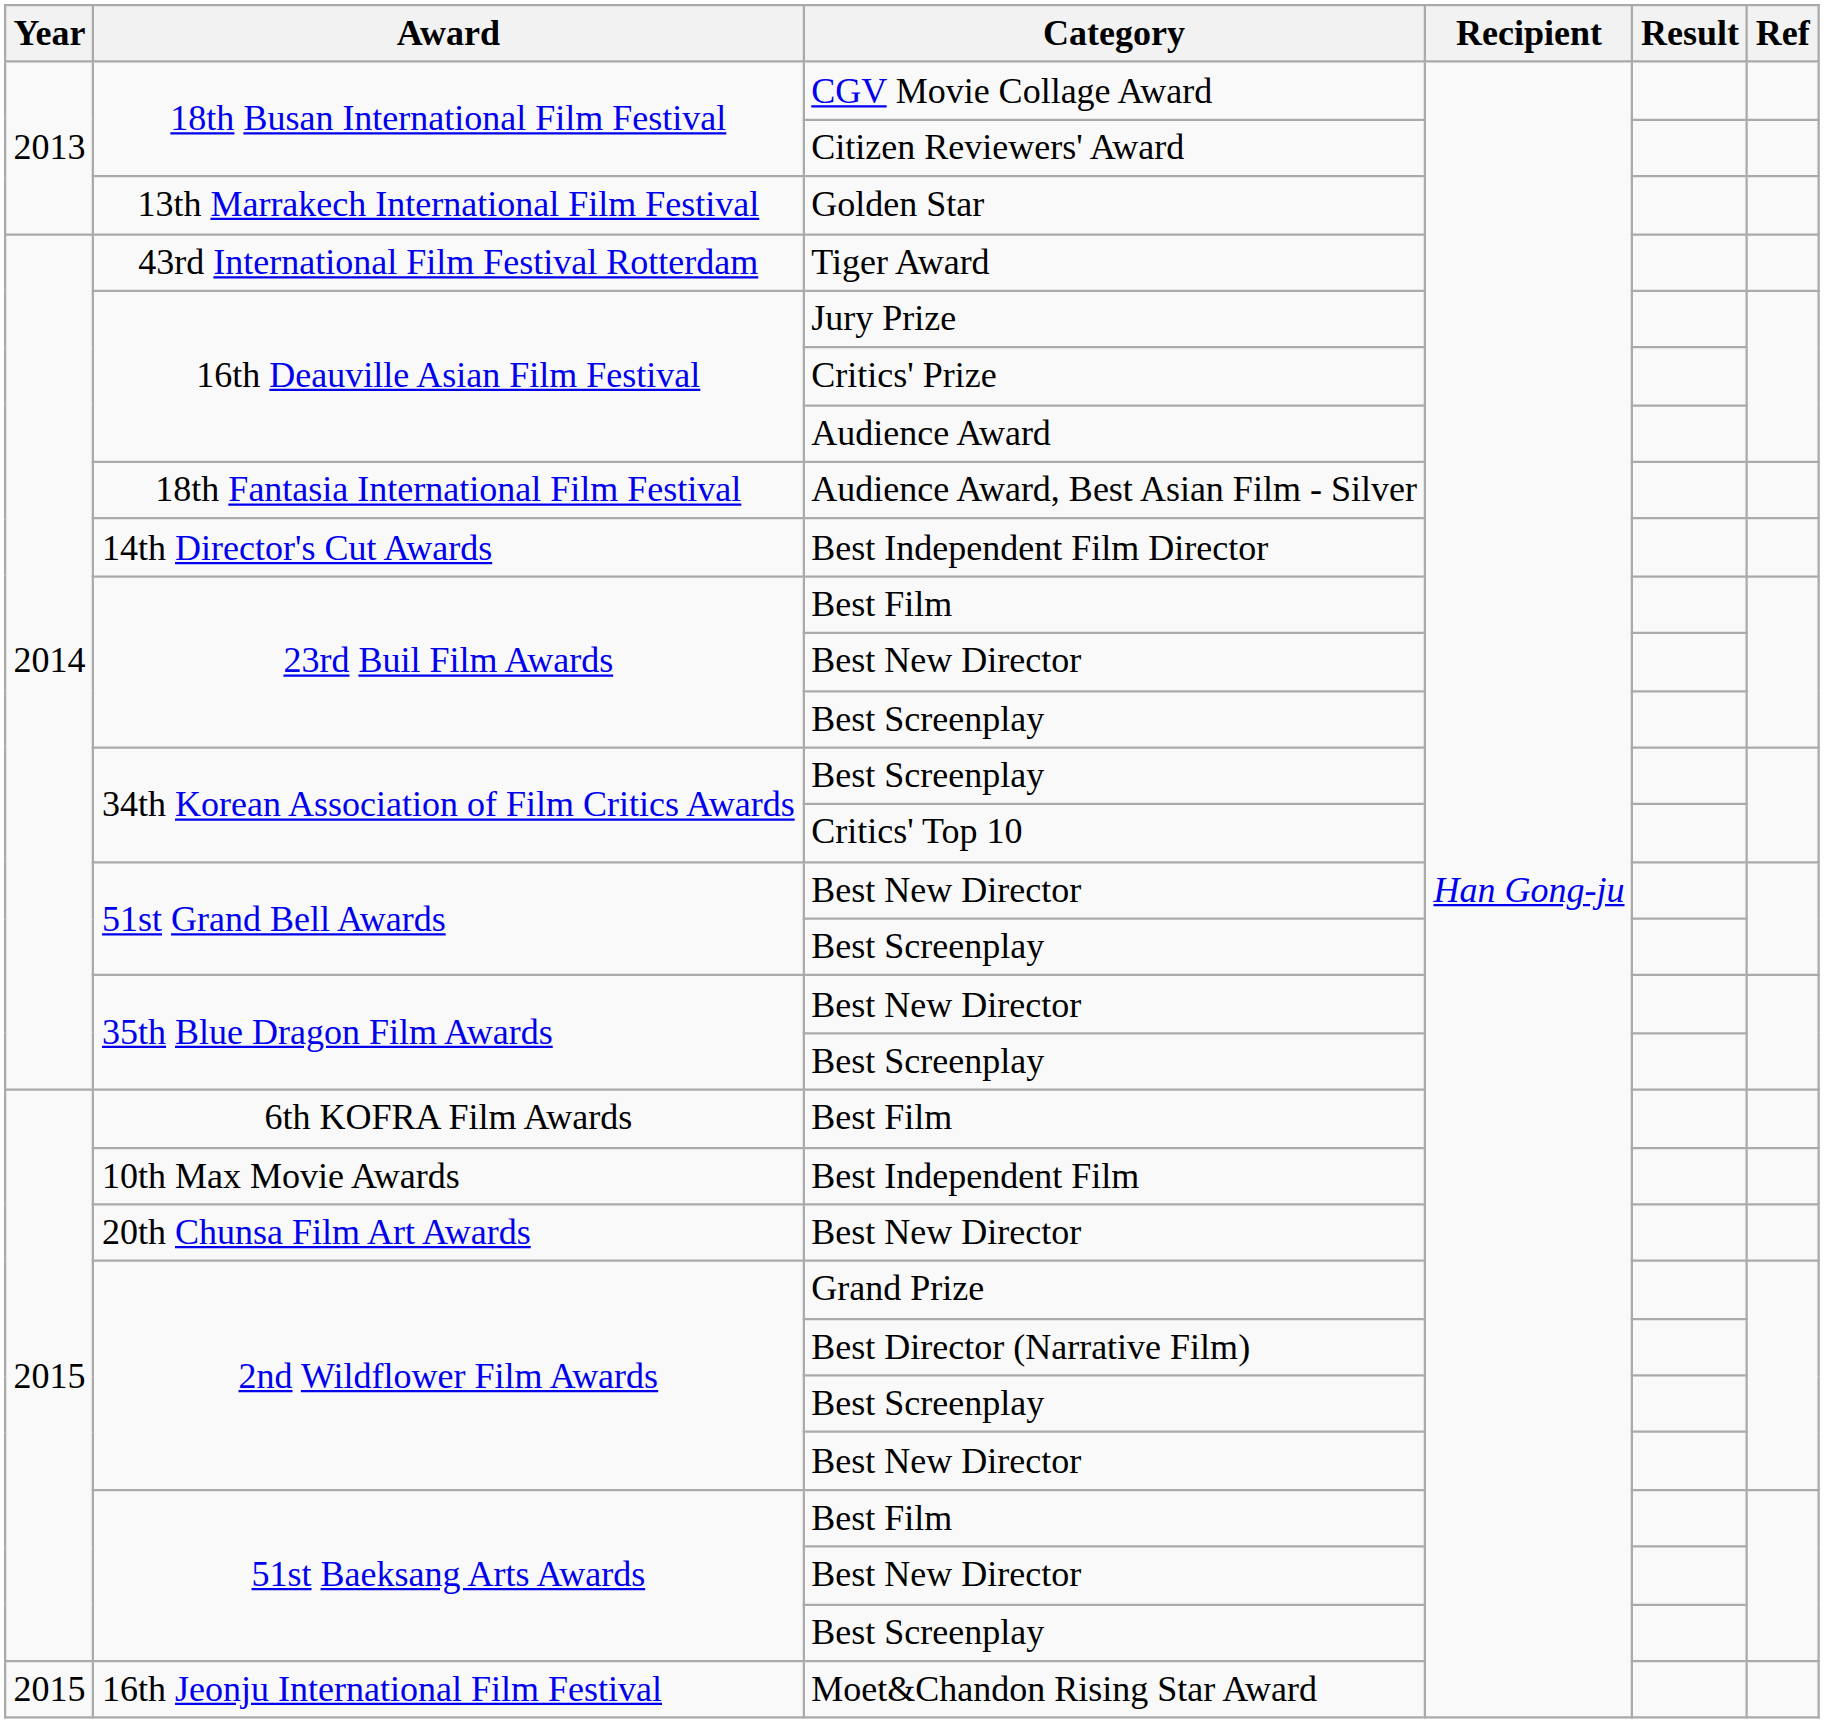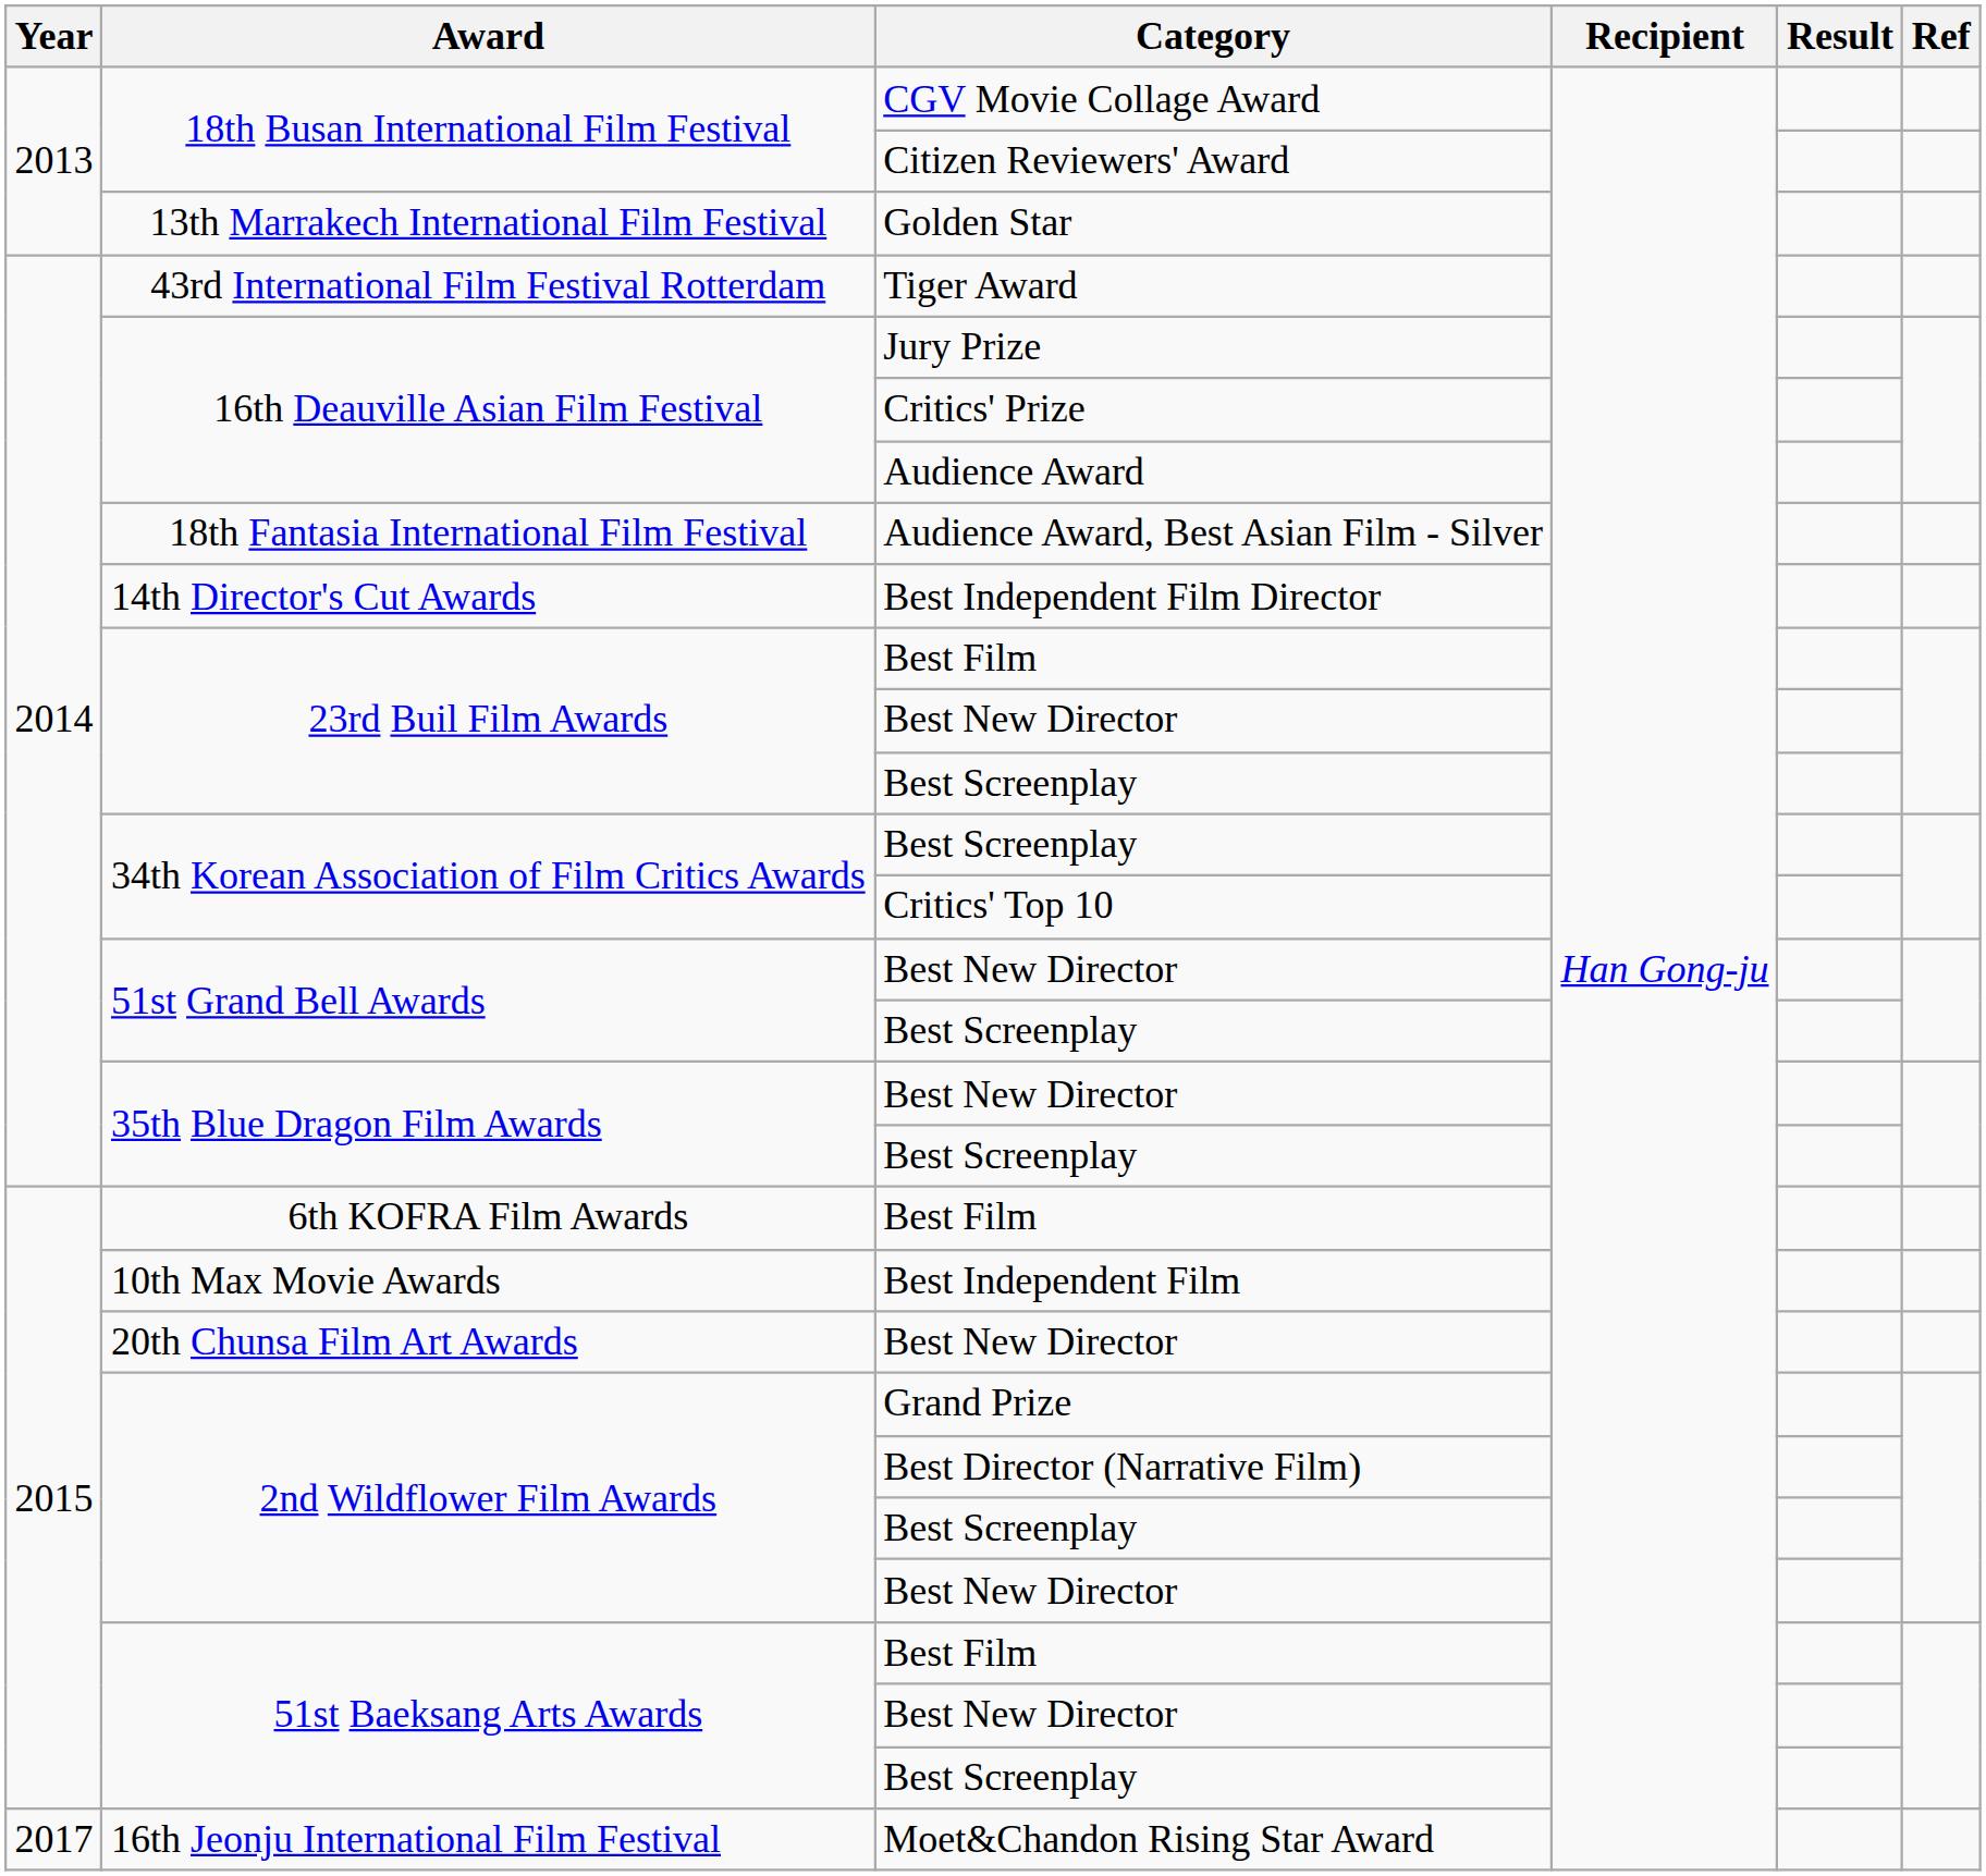Moet&Chandon Rising Star Award | Year: 2015 -> 2017
